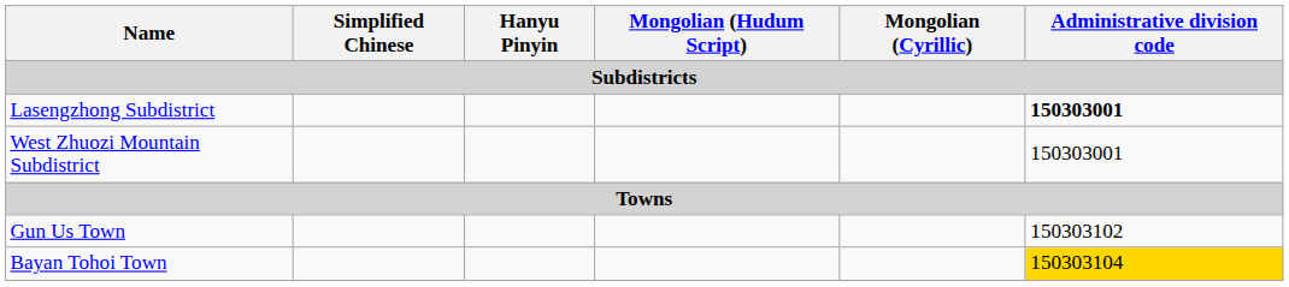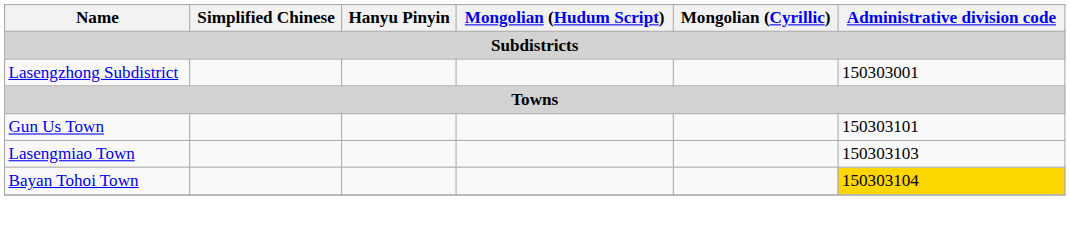Lasengzhong Subdistrict | Administrative division code: bold -> normal
- row: West Zhuozi Mountain Subdistrict | 150303001
Gun Us Town | Administrative division code: 150303102 -> 150303101
+ row: Lasengmiao Town | 150303103
